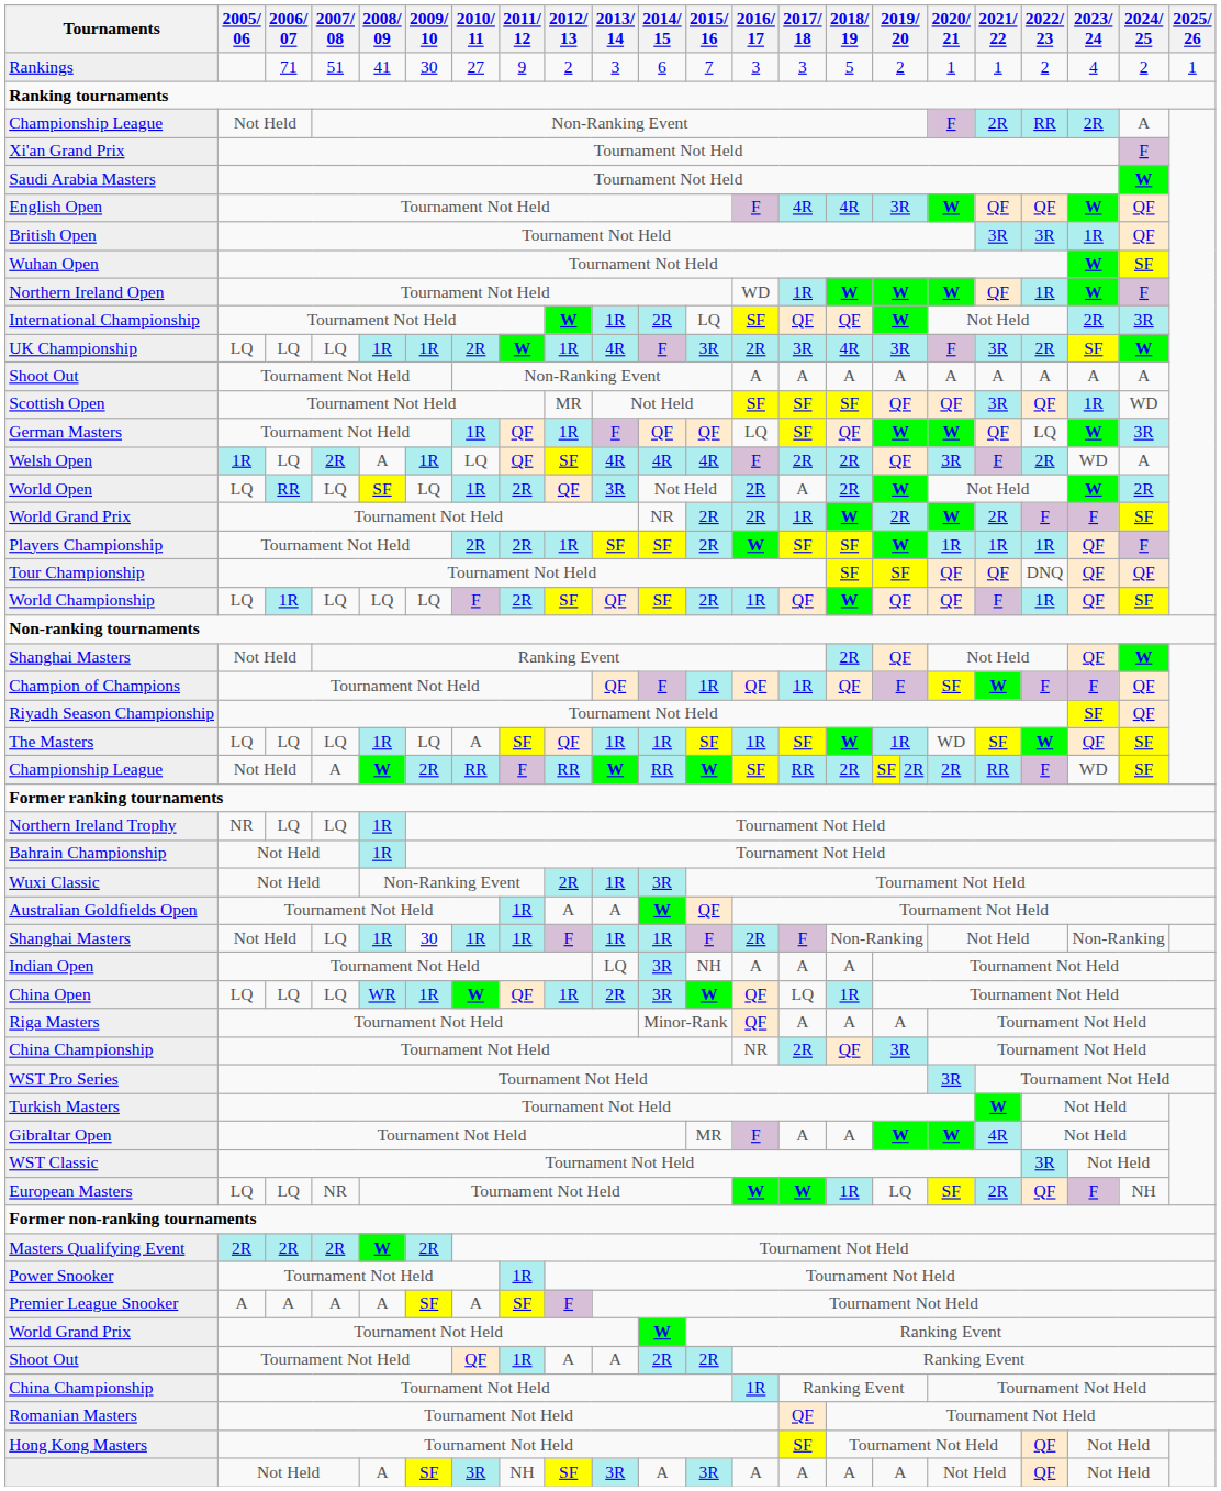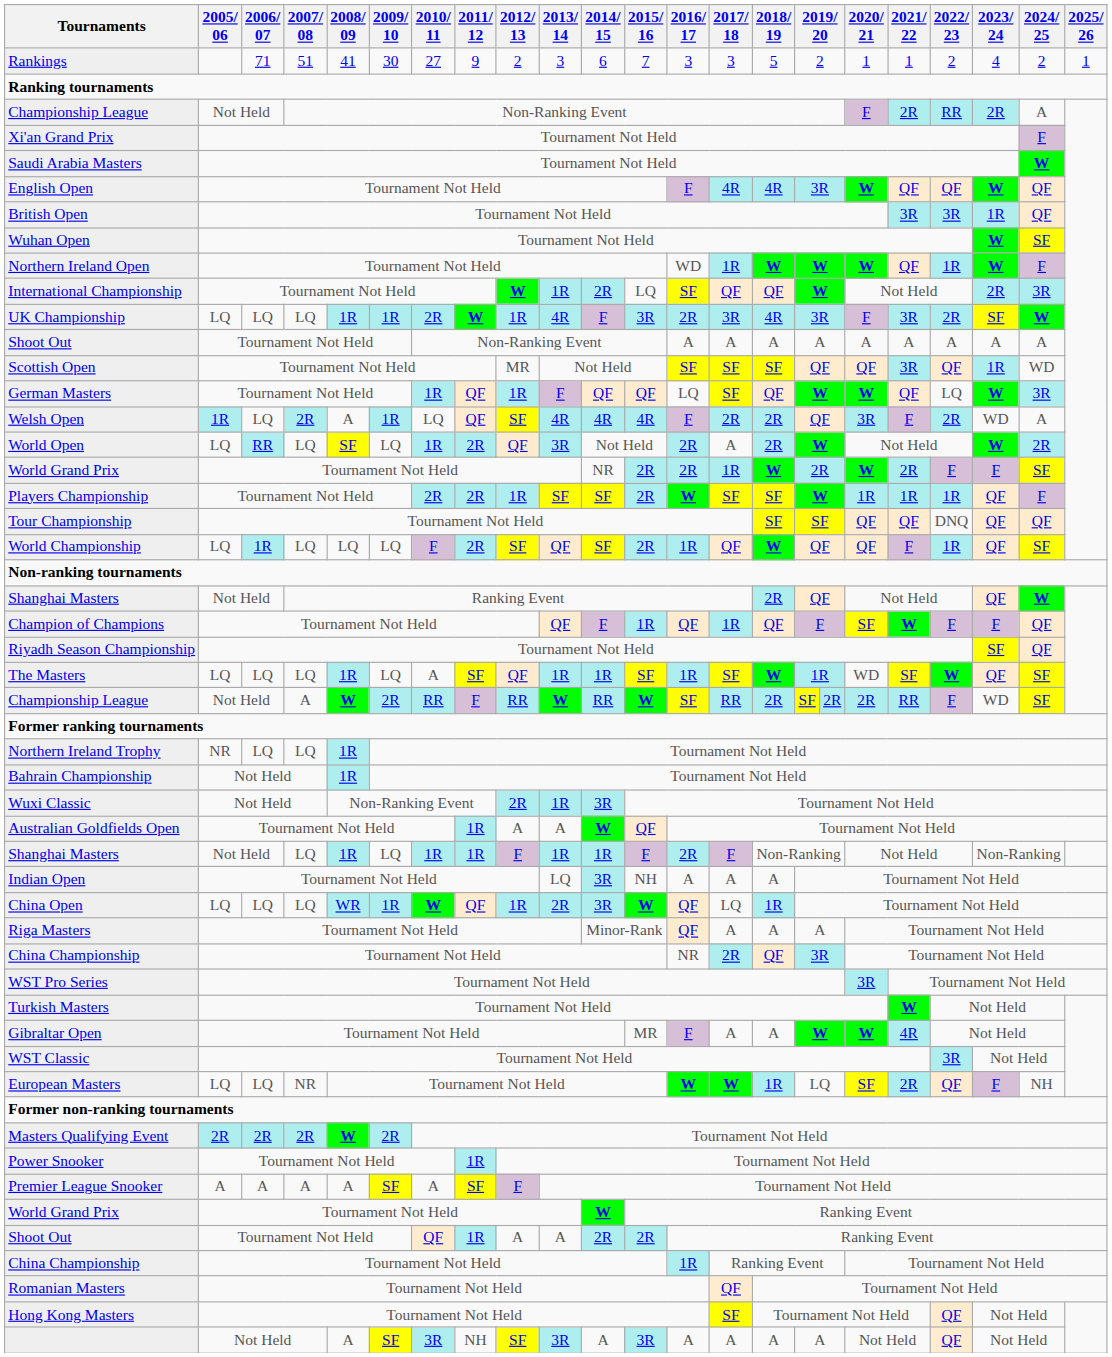Shanghai Masters / LQ | 2009/ 10: 30 -> LQ
